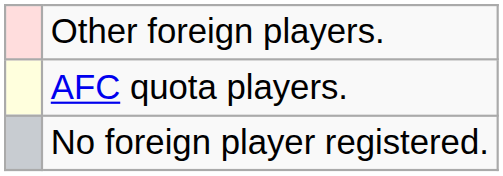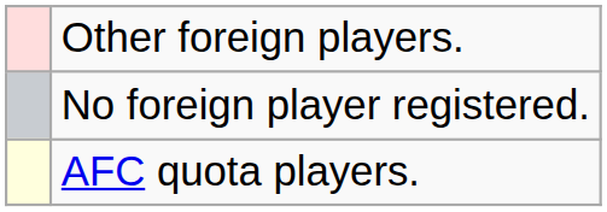rows swapped: AFC quota players. <-> No foreign player registered.
